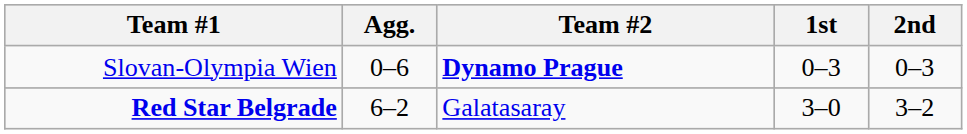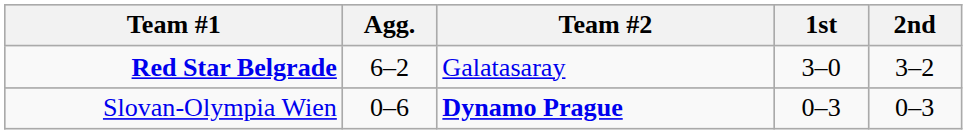rows swapped: Red Star Belgrade <-> Slovan-Olympia Wien
